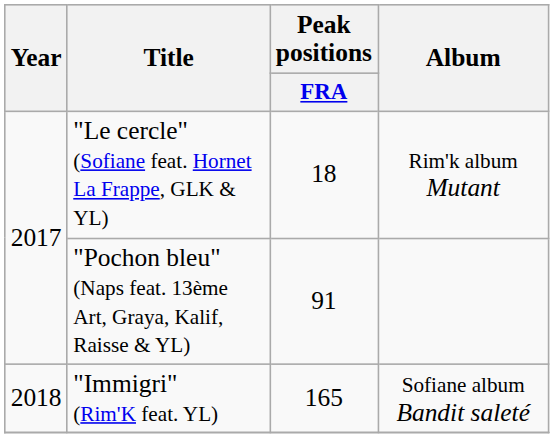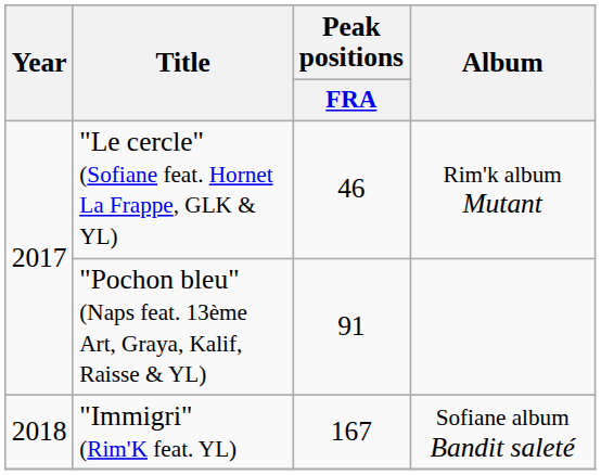"Le cercle" (Sofiane feat. Hornet La Frappe, GLK & YL) | Peak positions / FRA: 18 -> 46
"Immigri" (Rim'K feat. YL) | Peak positions / FRA: 165 -> 167
